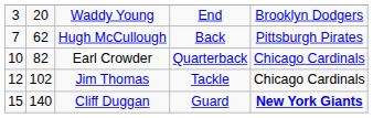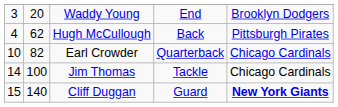Hugh McCullough | column 1: 7 -> 4
Jim Thomas | column 1: 12 -> 14
Jim Thomas | column 2: 102 -> 100
